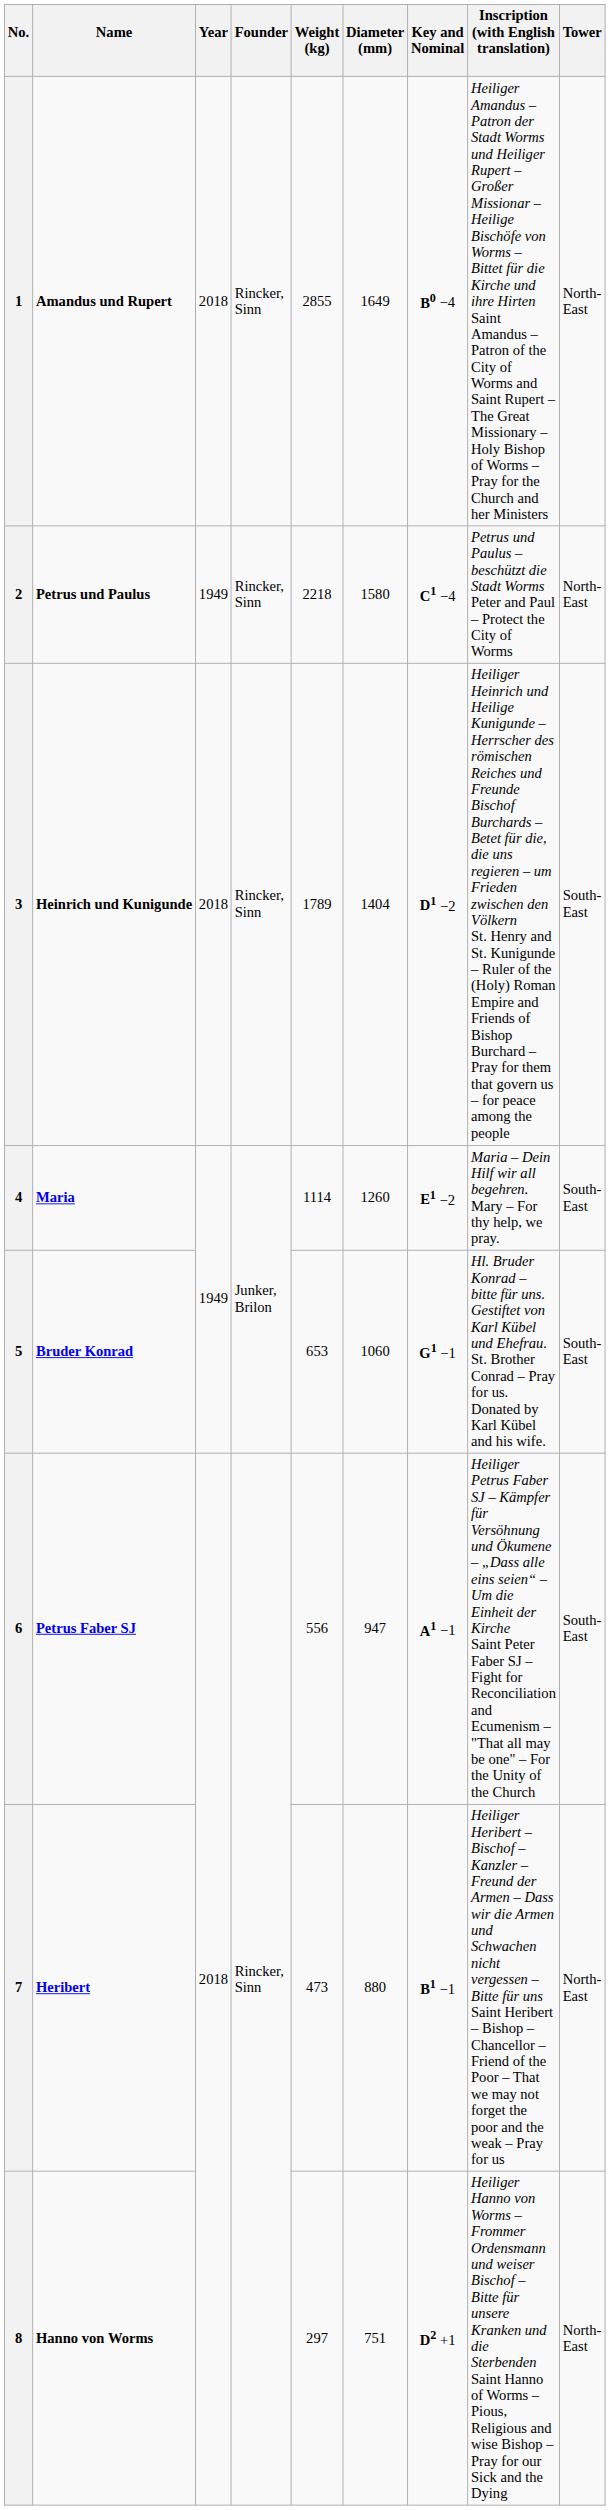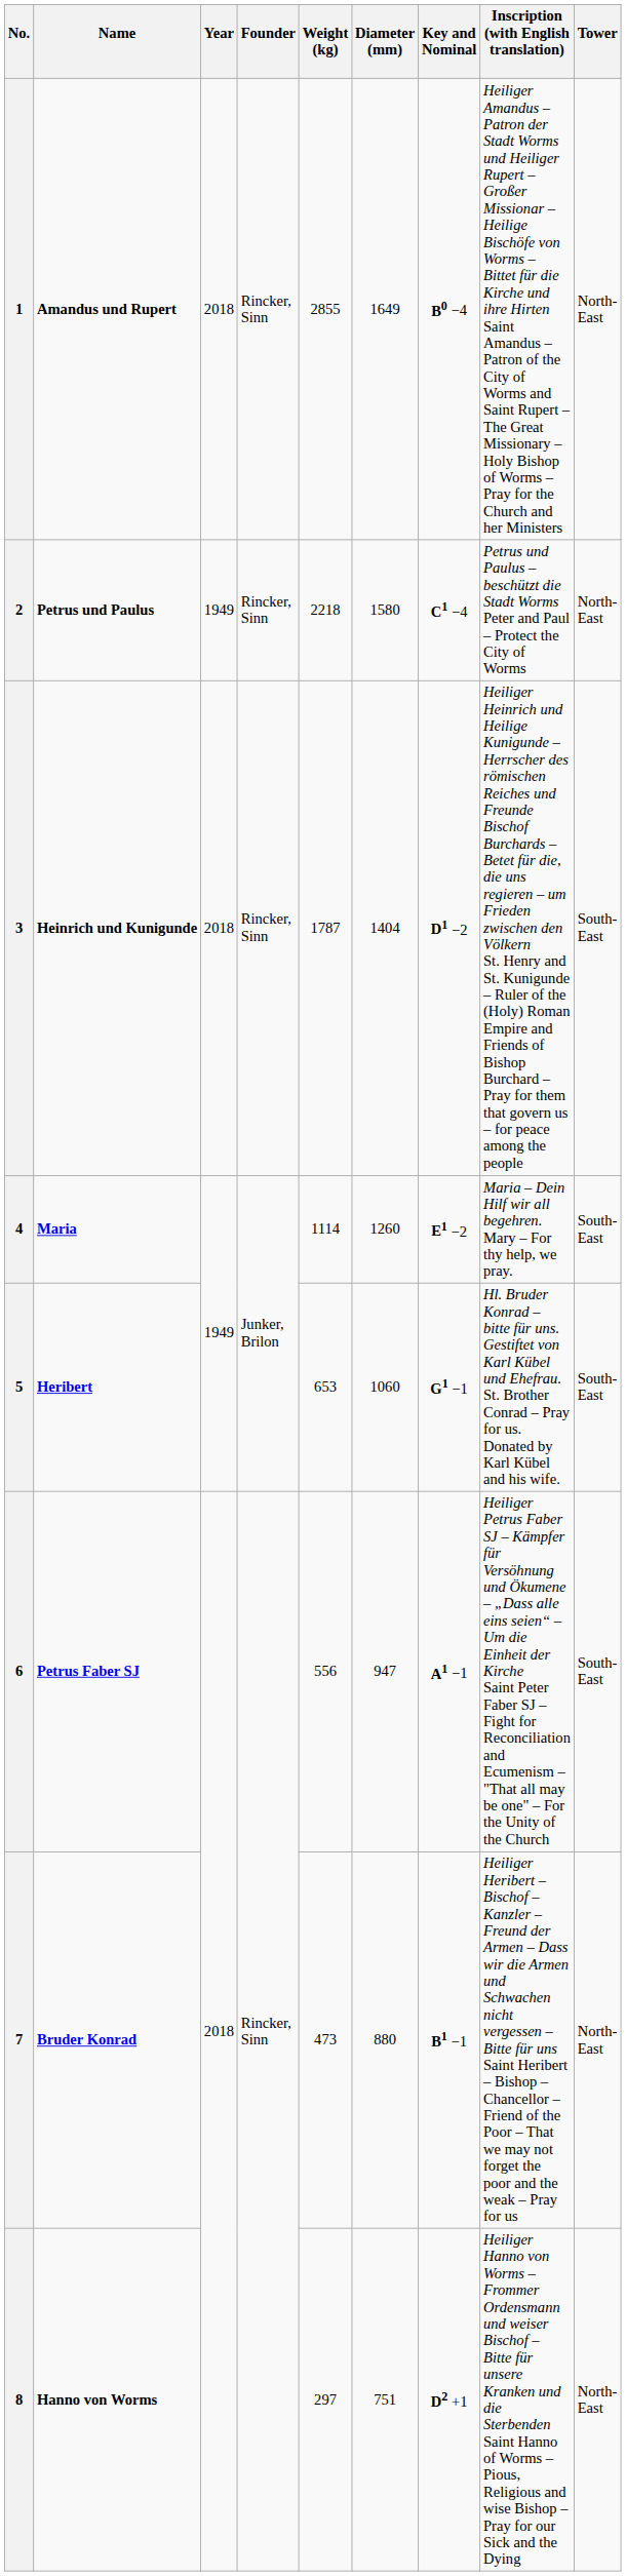3 | Weight (kg): 1789 -> 1787
5 | Name: Bruder Konrad -> Heribert
7 | Name: Heribert -> Bruder Konrad
